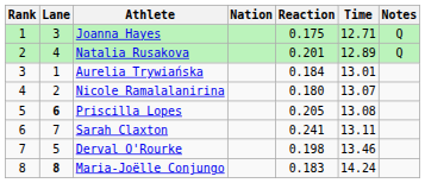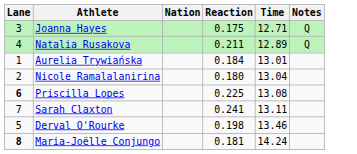- column: Rank | 1 | 2 | 3 | 4 | 5 | 6 | 7 | 8
Natalia Rusakova | Reaction: 0.201 -> 0.211
Nicole Ramalalanirina | Time: 13.07 -> 13.04
Priscilla Lopes | Reaction: 0.205 -> 0.225
Maria-Joëlle Conjungo | Reaction: 0.183 -> 0.181
